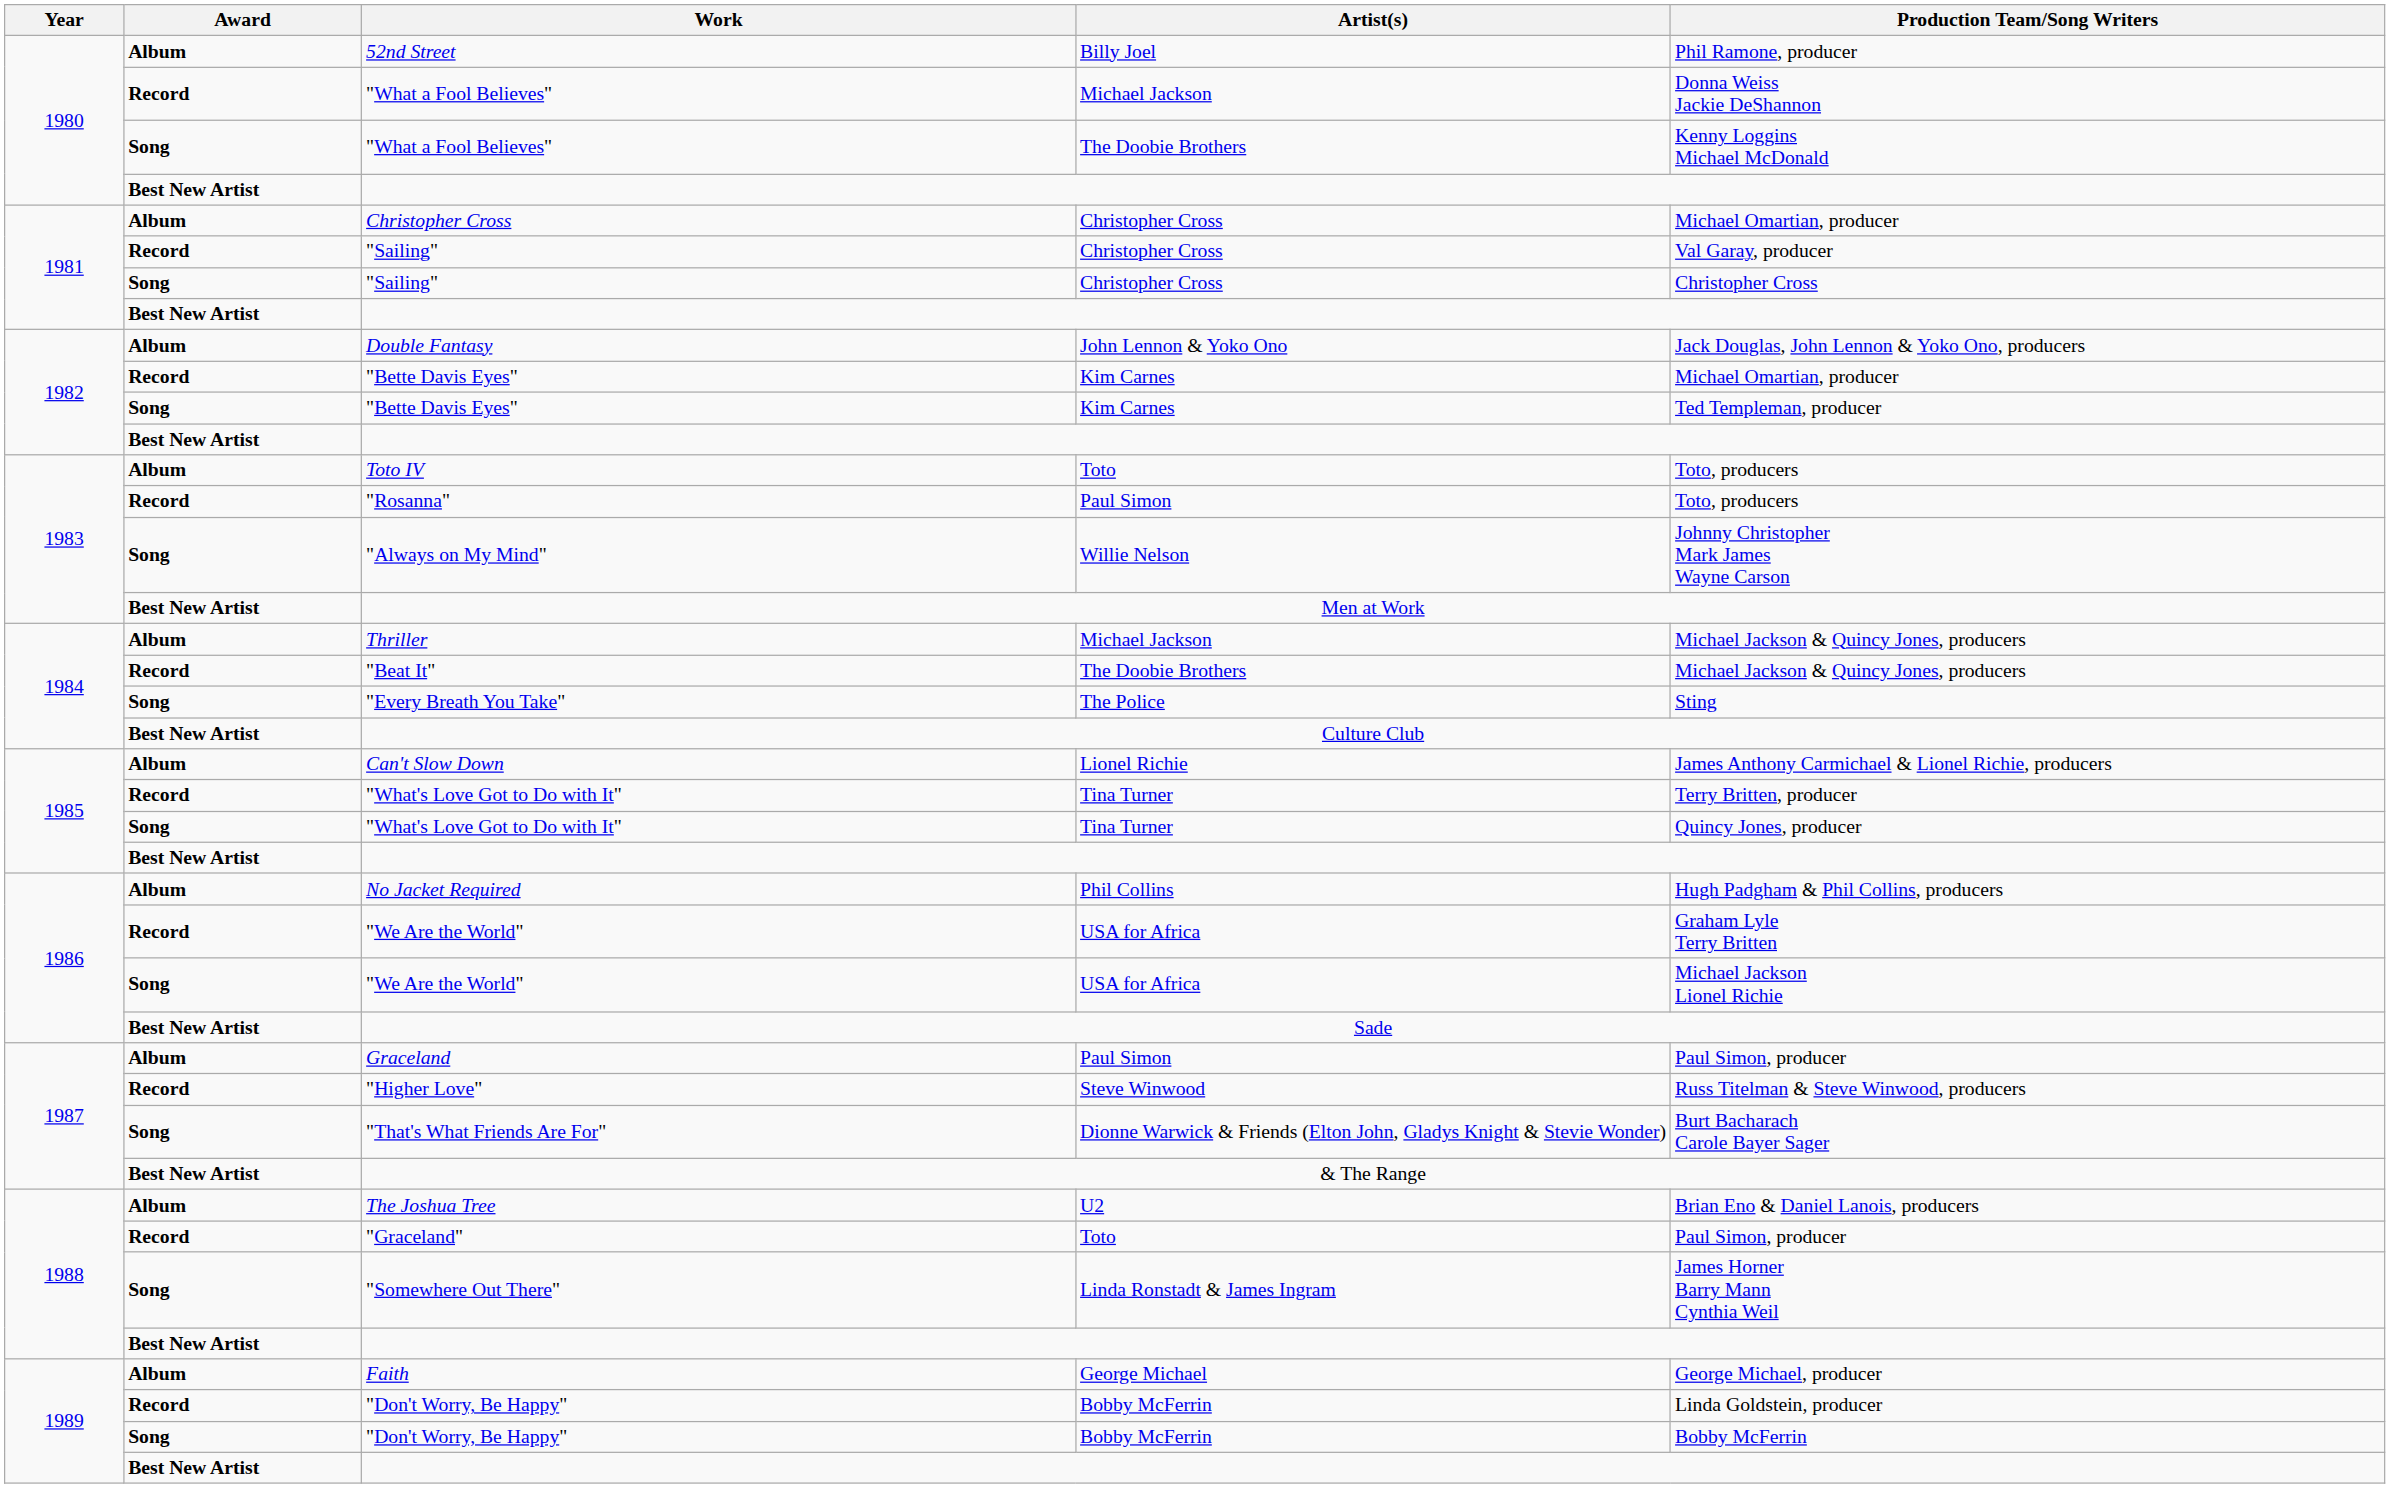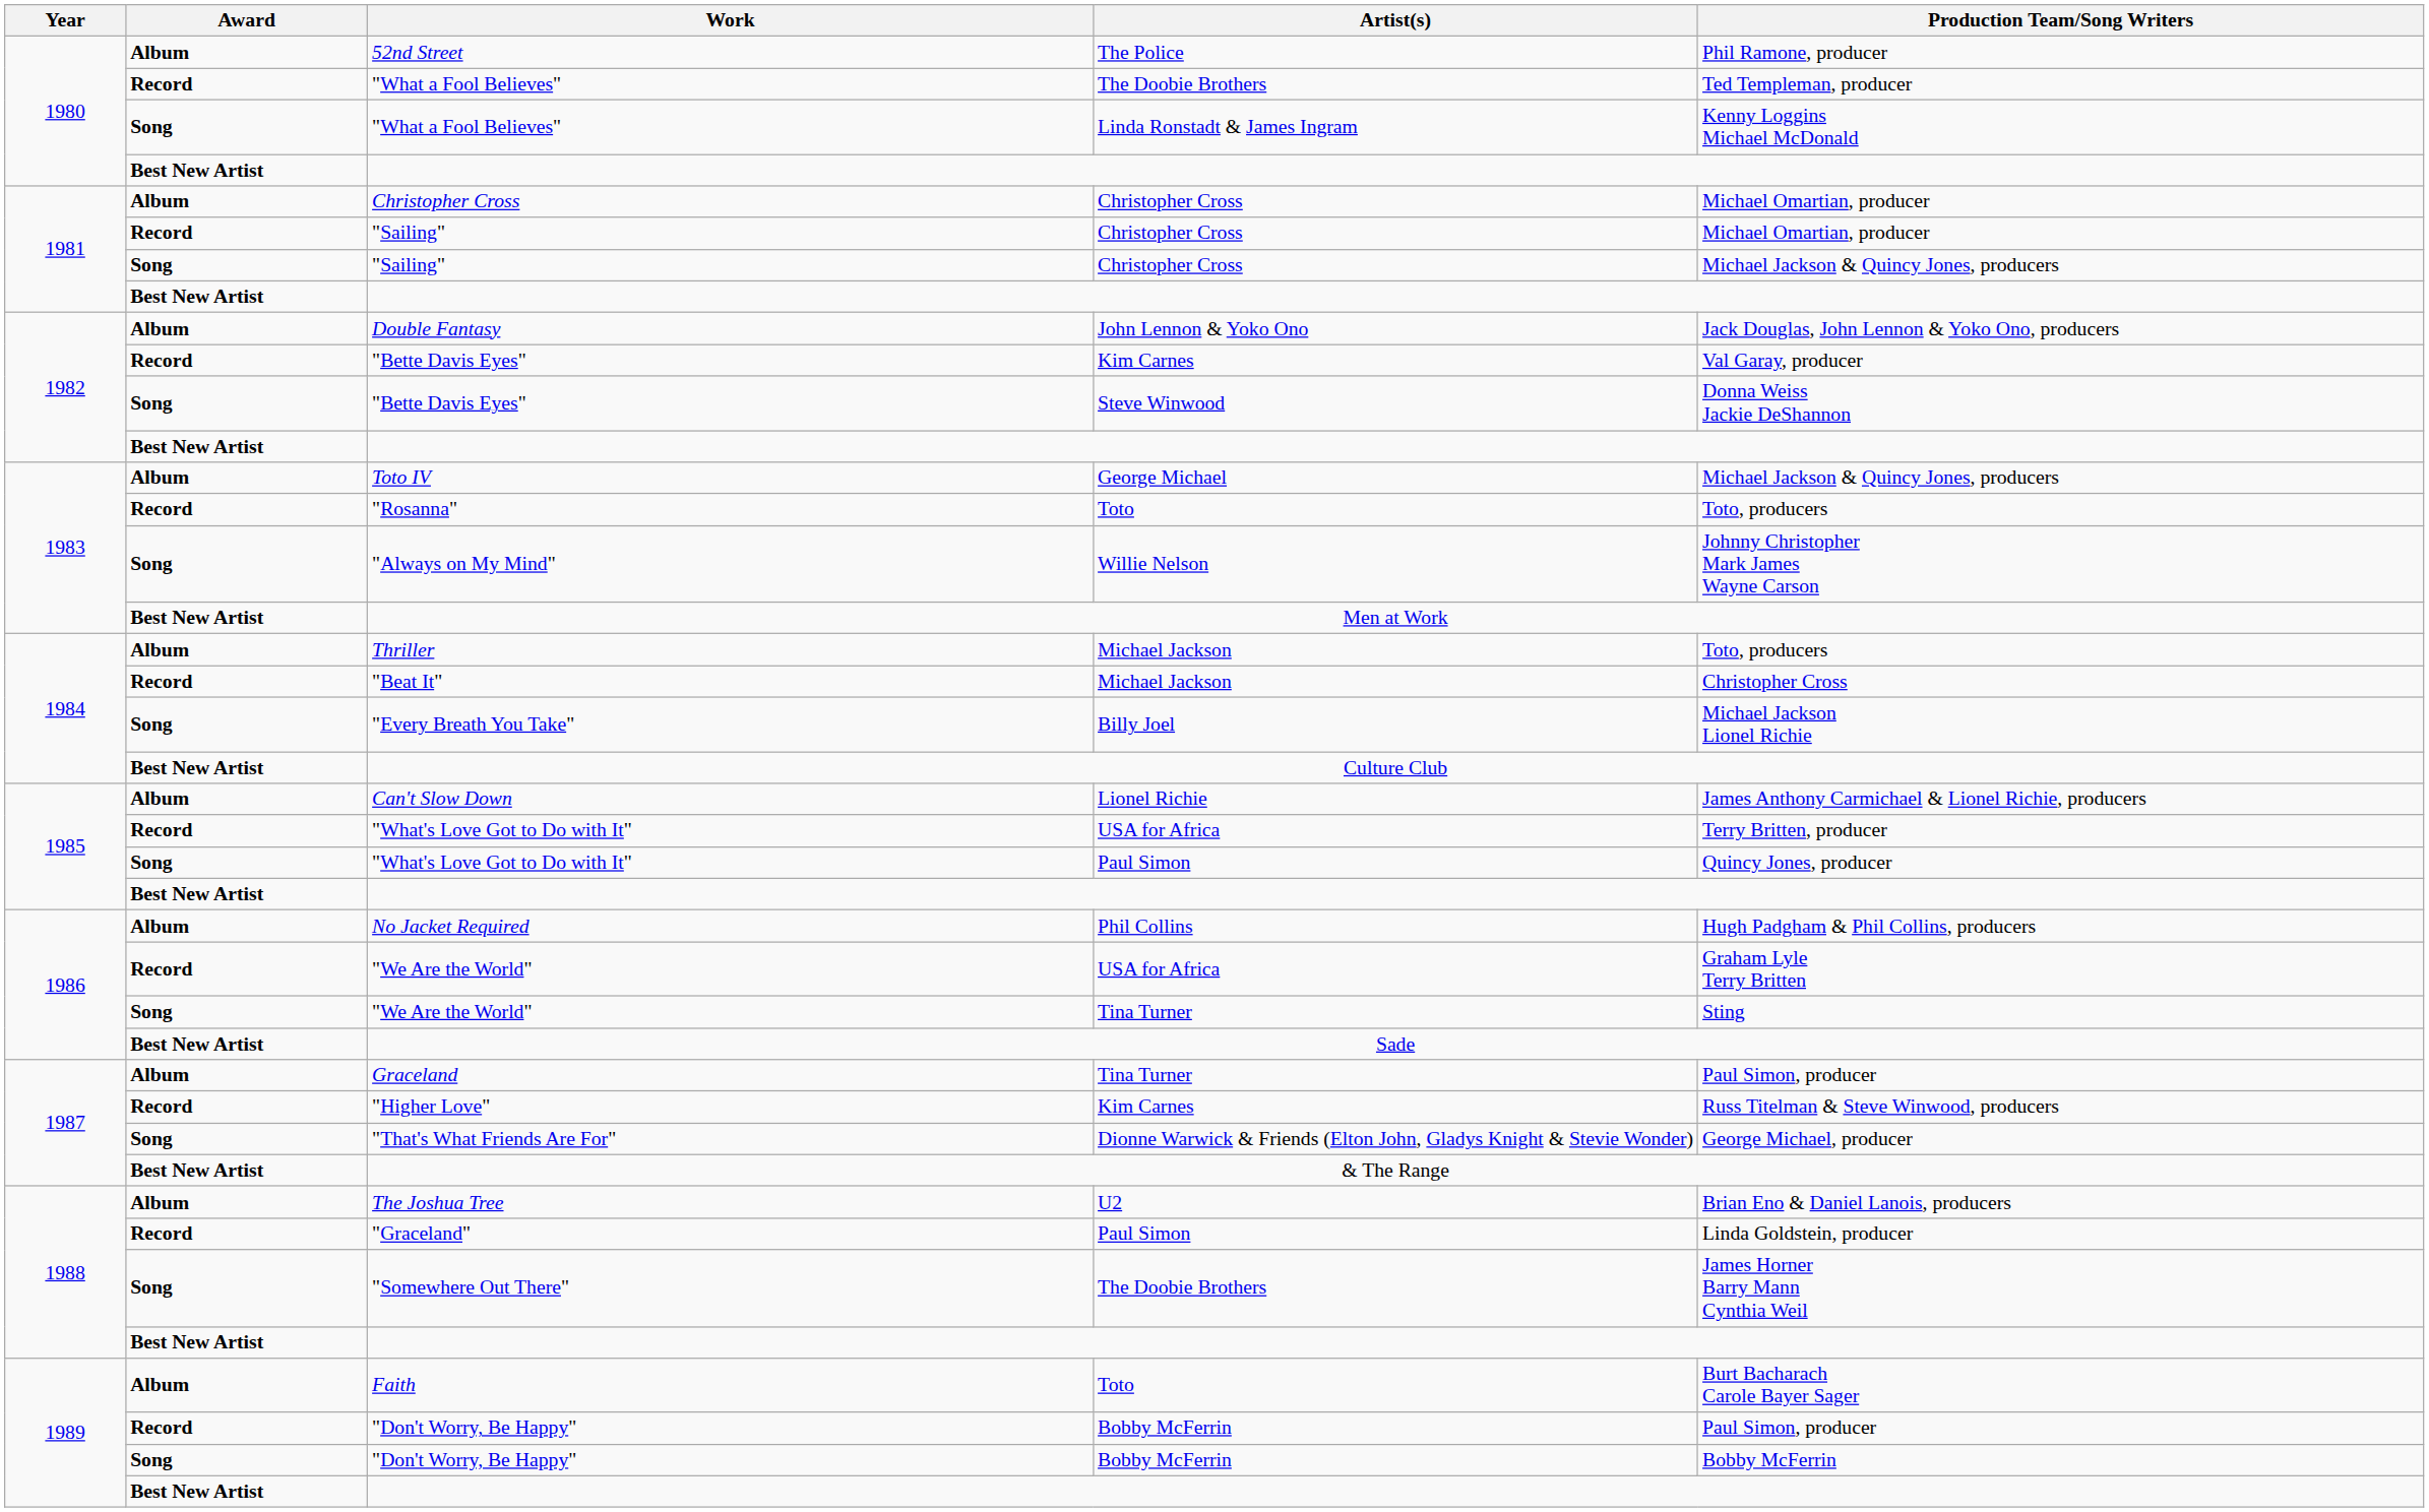52nd Street | Artist(s): Billy Joel -> The Police
Record / "What a Fool Believes" | Artist(s): Michael Jackson -> The Doobie Brothers
Record / "What a Fool Believes" | Production Team/Song Writers: Donna Weiss Jackie DeShannon -> Ted Templeman, producer
Song / "What a Fool Believes" | Artist(s): The Doobie Brothers -> Linda Ronstadt & James Ingram
Record / "Sailing" | Production Team/Song Writers: Val Garay, producer -> Michael Omartian, producer
Song / "Sailing" | Production Team/Song Writers: Christopher Cross -> Michael Jackson & Quincy Jones, producers
Record / "Bette Davis Eyes" | Production Team/Song Writers: Michael Omartian, producer -> Val Garay, producer
Song / "Bette Davis Eyes" | Artist(s): Kim Carnes -> Steve Winwood
Song / "Bette Davis Eyes" | Production Team/Song Writers: Ted Templeman, producer -> Donna Weiss Jackie DeShannon
Toto IV | Artist(s): Toto -> George Michael
Toto IV | Production Team/Song Writers: Toto, producers -> Michael Jackson & Quincy Jones, producers
"Rosanna" | Artist(s): Paul Simon -> Toto
Thriller | Production Team/Song Writers: Michael Jackson & Quincy Jones, producers -> Toto, producers
"Beat It" | Artist(s): The Doobie Brothers -> Michael Jackson
"Beat It" | Production Team/Song Writers: Michael Jackson & Quincy Jones, producers -> Christopher Cross
"Every Breath You Take" | Artist(s): The Police -> Billy Joel
"Every Breath You Take" | Production Team/Song Writers: Sting -> Michael Jackson Lionel Richie
Record / "What's Love Got to Do with It" | Artist(s): Tina Turner -> USA for Africa
Song / "What's Love Got to Do with It" | Artist(s): Tina Turner -> Paul Simon
Song / "We Are the World" | Artist(s): USA for Africa -> Tina Turner
Song / "We Are the World" | Production Team/Song Writers: Michael Jackson Lionel Richie -> Sting
Graceland | Artist(s): Paul Simon -> Tina Turner
"Higher Love" | Artist(s): Steve Winwood -> Kim Carnes
"That's What Friends Are For" | Production Team/Song Writers: Burt Bacharach Carole Bayer Sager -> George Michael, producer
"Graceland" | Artist(s): Toto -> Paul Simon
"Graceland" | Production Team/Song Writers: Paul Simon, producer -> Linda Goldstein, producer
"Somewhere Out There" | Artist(s): Linda Ronstadt & James Ingram -> The Doobie Brothers
Faith | Artist(s): George Michael -> Toto
Faith | Production Team/Song Writers: George Michael, producer -> Burt Bacharach Carole Bayer Sager
Record / "Don't Worry, Be Happy" | Production Team/Song Writers: Linda Goldstein, producer -> Paul Simon, producer
